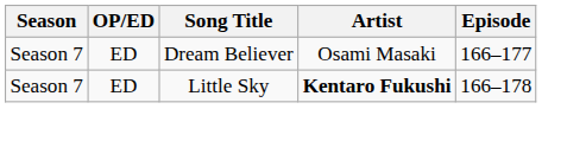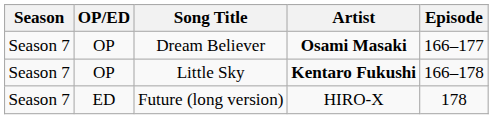Dream Believer | OP/ED: ED -> OP
Dream Believer | Artist: normal -> bold
Little Sky | OP/ED: ED -> OP
+ row: Season 7 | ED | Future (long version) | HIRO-X | 178
